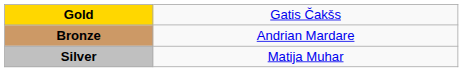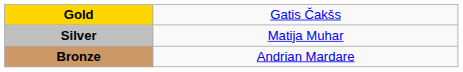rows swapped: Silver <-> Bronze
